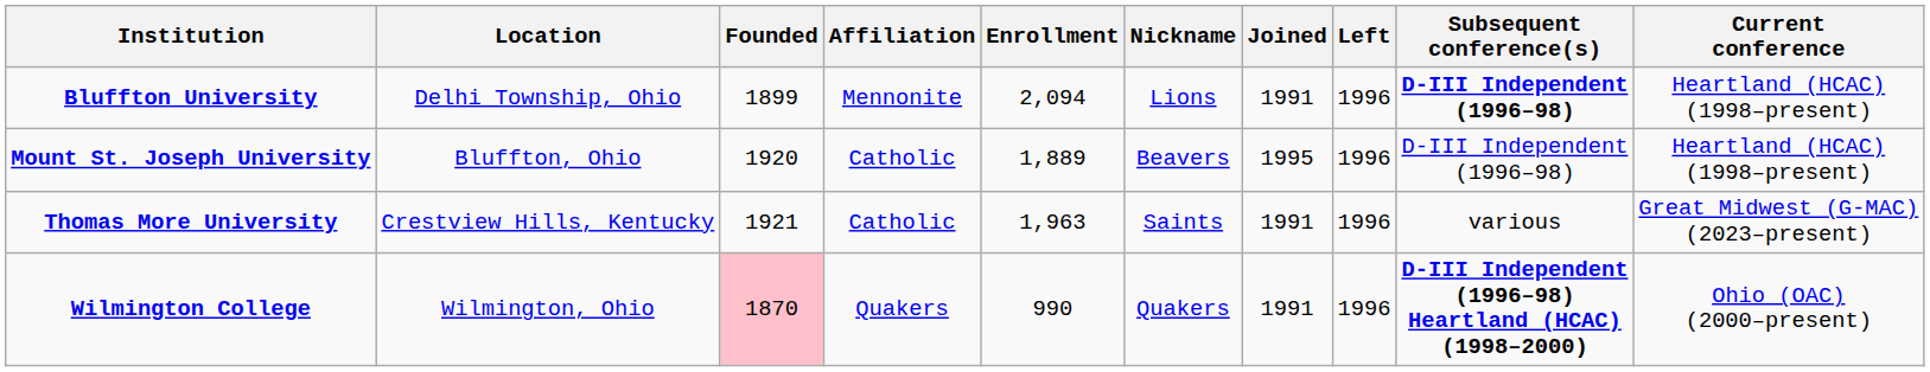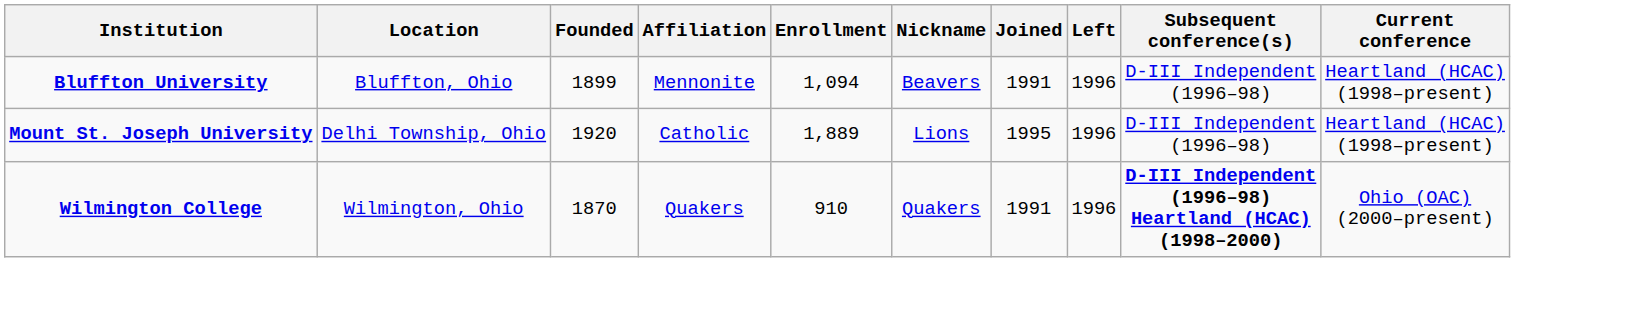Bluffton University | Location: Delhi Township, Ohio -> Bluffton, Ohio
Bluffton University | Enrollment: 2,094 -> 1,094
Bluffton University | Nickname: Lions -> Beavers
Bluffton University | Subsequent conference(s): bold -> normal
Mount St. Joseph University | Location: Bluffton, Ohio -> Delhi Township, Ohio
Mount St. Joseph University | Nickname: Beavers -> Lions
- row: Thomas More University | Crestview Hills, Kentucky | 1921 | Catholic | 1,963 | Saints | 1991 | 1996 | various | Great Midwest (G-MAC) (2023–present)
Wilmington College | Founded: pink background -> no background
Wilmington College | Enrollment: 990 -> 910
